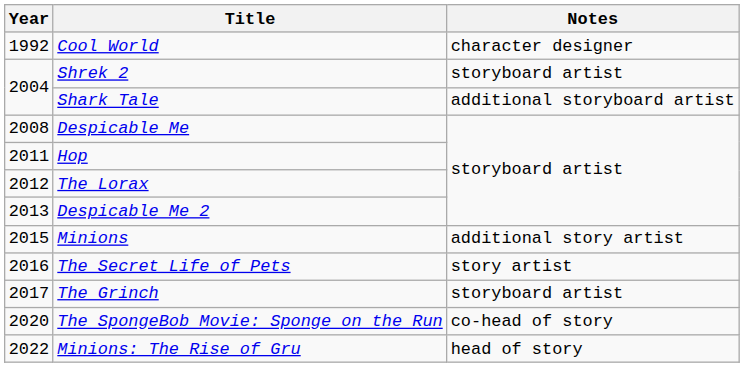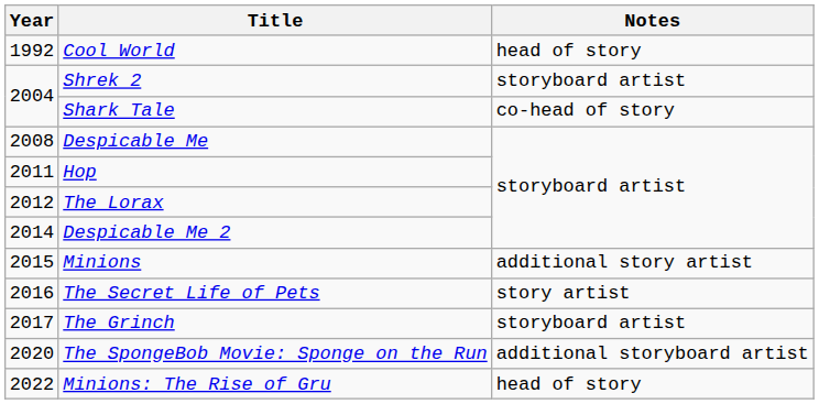Cool World | Notes: character designer -> head of story
Shark Tale | Notes: additional storyboard artist -> co-head of story
Despicable Me 2 | Year: 2013 -> 2014
The SpongeBob Movie: Sponge on the Run | Notes: co-head of story -> additional storyboard artist
